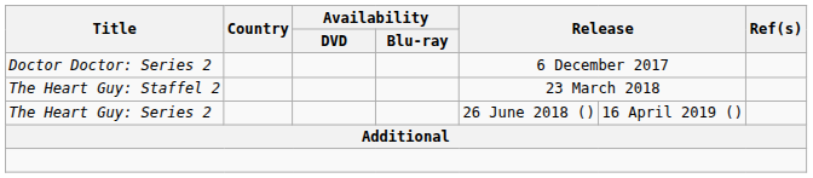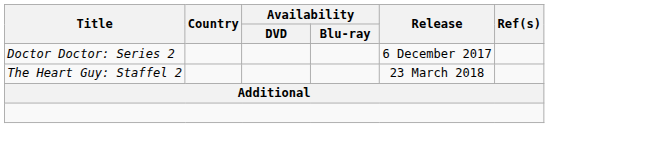- row: The Heart Guy: Series 2 | 26 June 2018 () | 16 April 2019 ()
